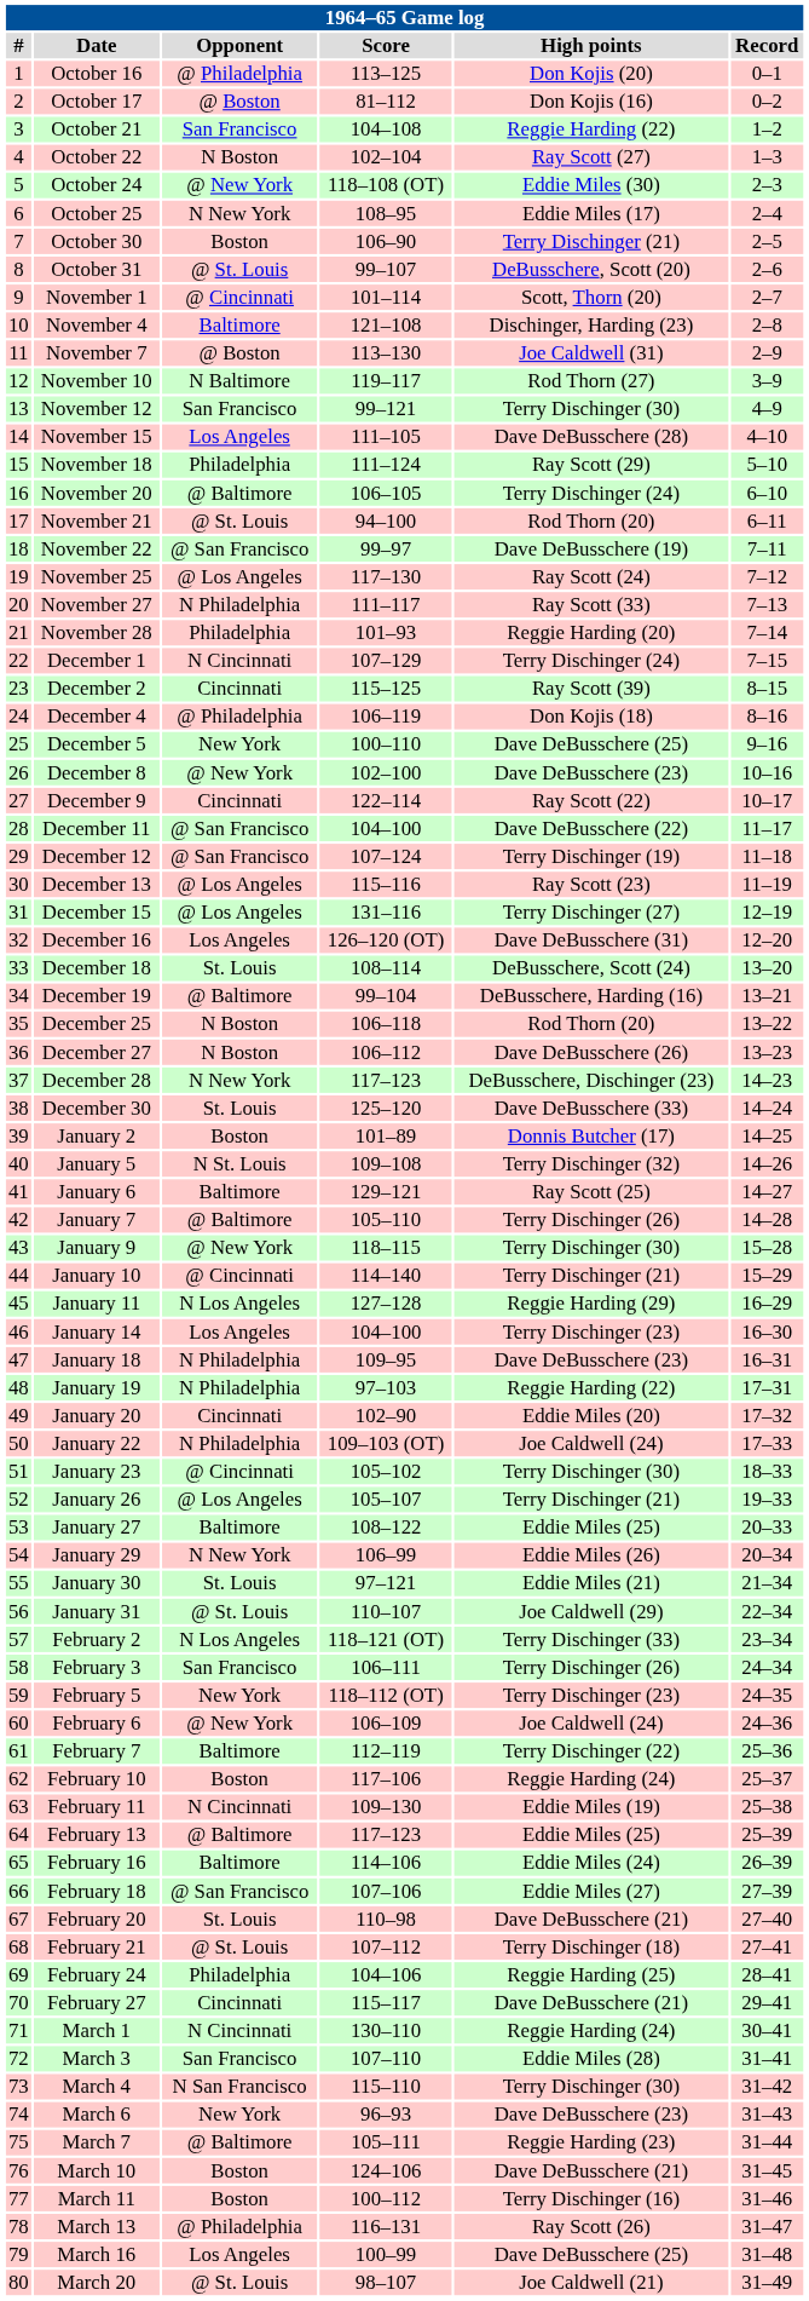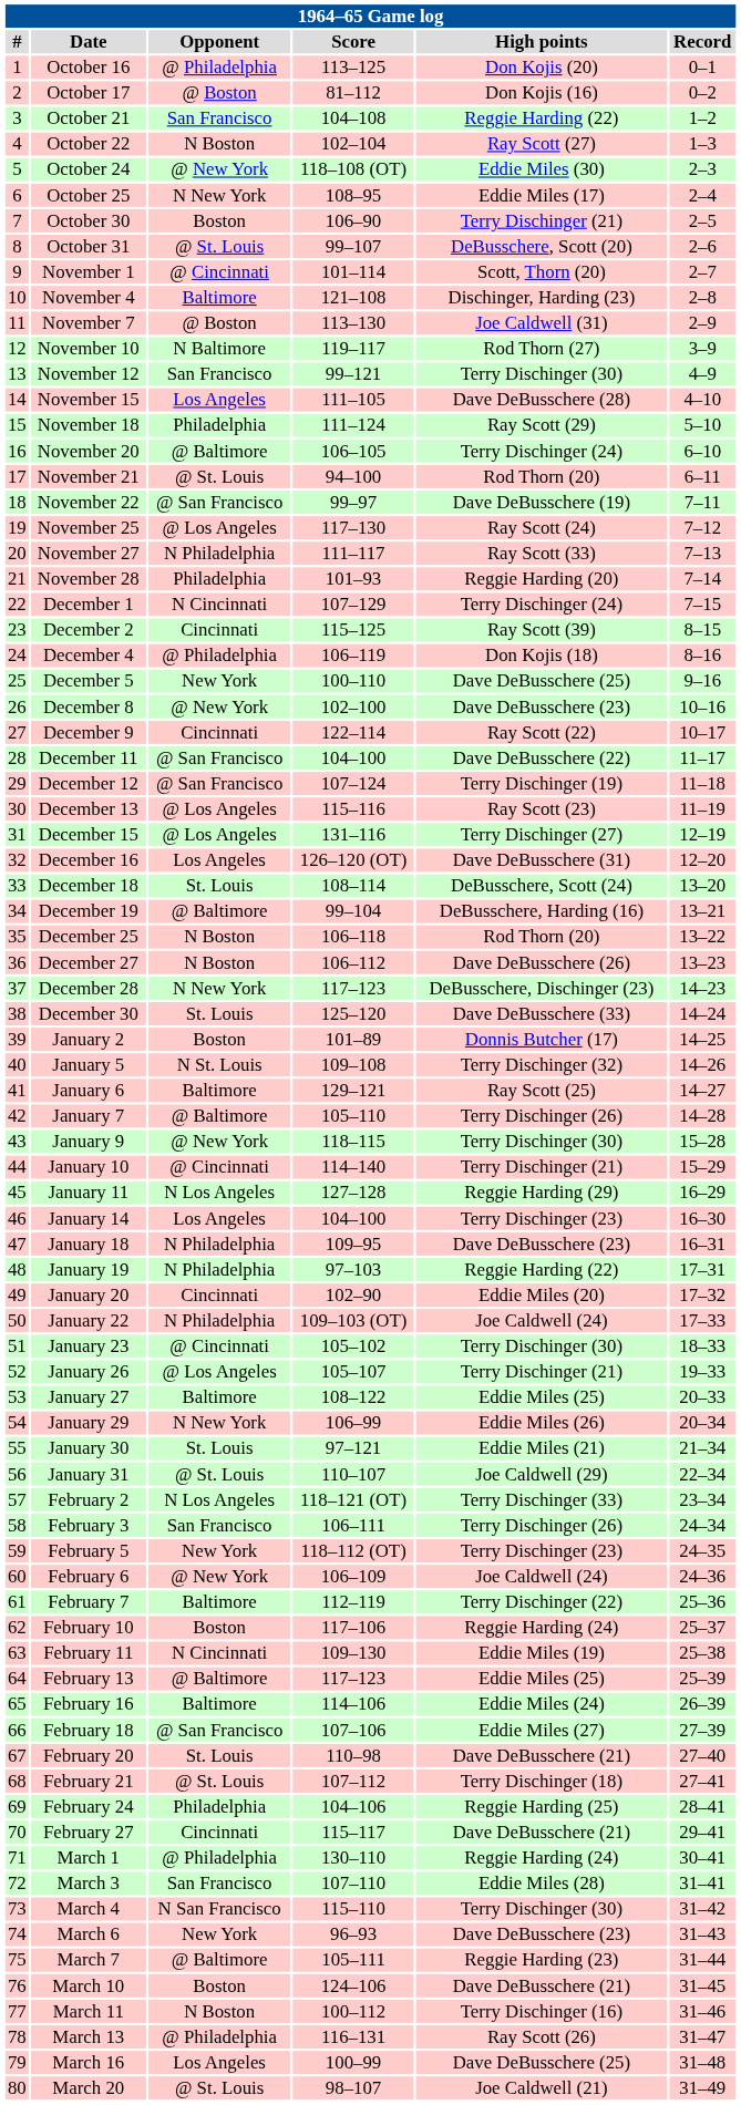March 1 | Opponent: N Cincinnati -> @ Philadelphia
March 11 | Opponent: Boston -> N Boston
